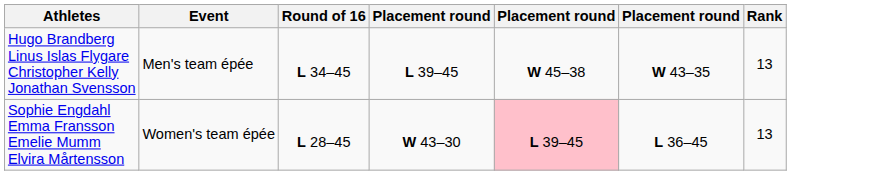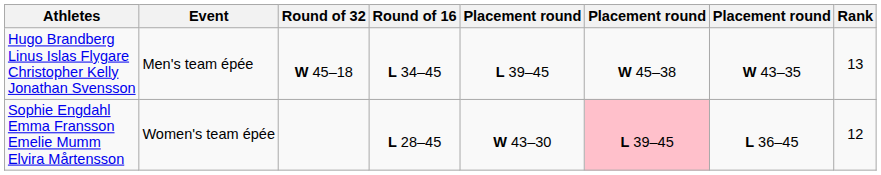+ column: Round of 32 | W 45–18
Sophie Engdahl Emma Fransson Emelie Mumm Elvira Mårtensson | Rank: 13 -> 12
